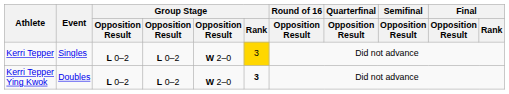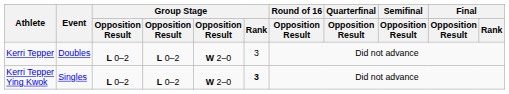Kerri Tepper | Event: Singles -> Doubles
Kerri Tepper | Group Stage / Rank: gold background -> no background
Kerri Tepper Ying Kwok | Event: Doubles -> Singles
